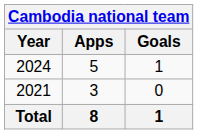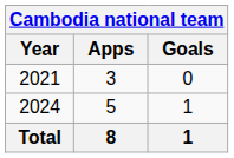rows swapped: 2021 <-> 2024
